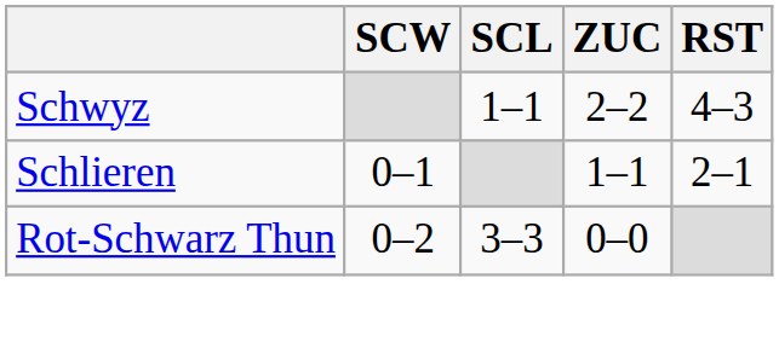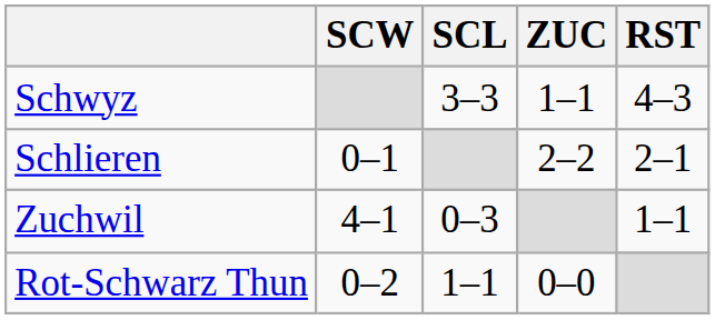Schwyz | SCL: 1–1 -> 3–3
Schwyz | ZUC: 2–2 -> 1–1
Schlieren | ZUC: 1–1 -> 2–2
+ row: Zuchwil | 4–1 | 0–3 | 1–1
Rot-Schwarz Thun | SCL: 3–3 -> 1–1
